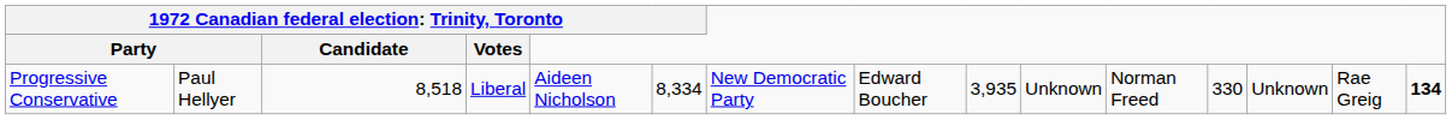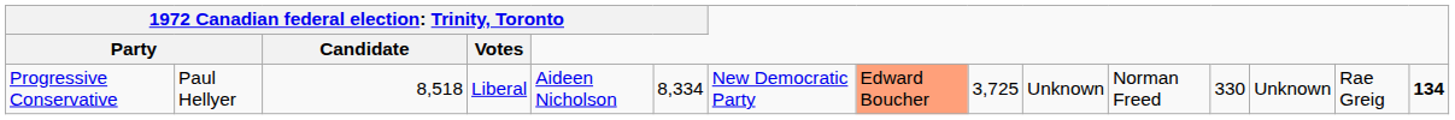Progressive Conservative | column 8: no background -> lightsalmon background
Progressive Conservative | column 9: 3,935 -> 3,725
